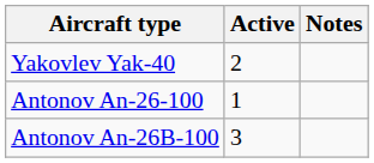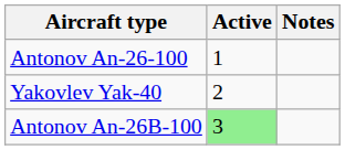rows swapped: Yakovlev Yak-40 <-> Antonov An-26-100
Antonov An-26B-100 | Active: no background -> lightgreen background
